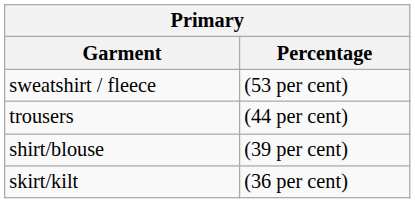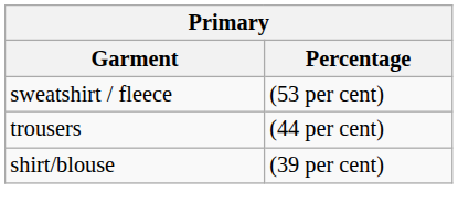- row: skirt/kilt | (36 per cent)
